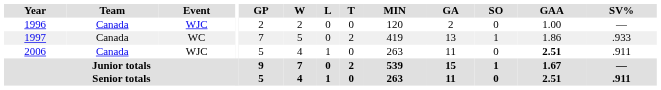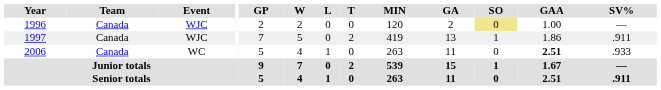1996 | SO: no background -> khaki background
1997 | Event: WC -> WJC
1997 | SV%: .933 -> .911
2006 | Event: WJC -> WC
2006 | SV%: .911 -> .933
